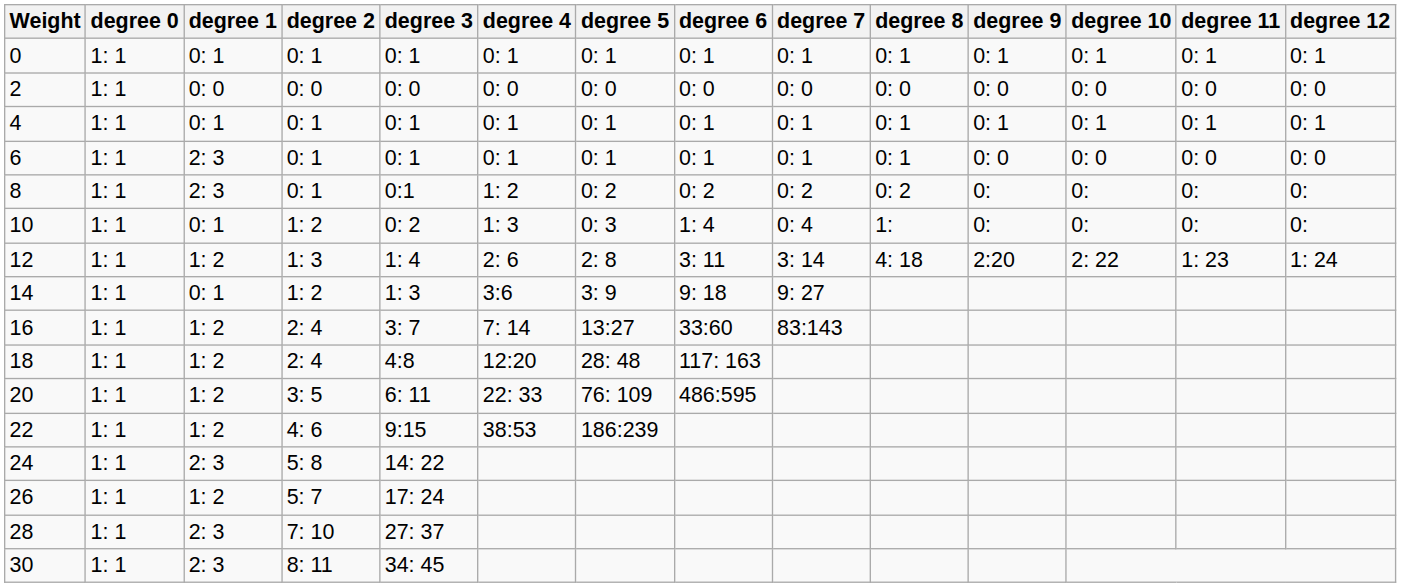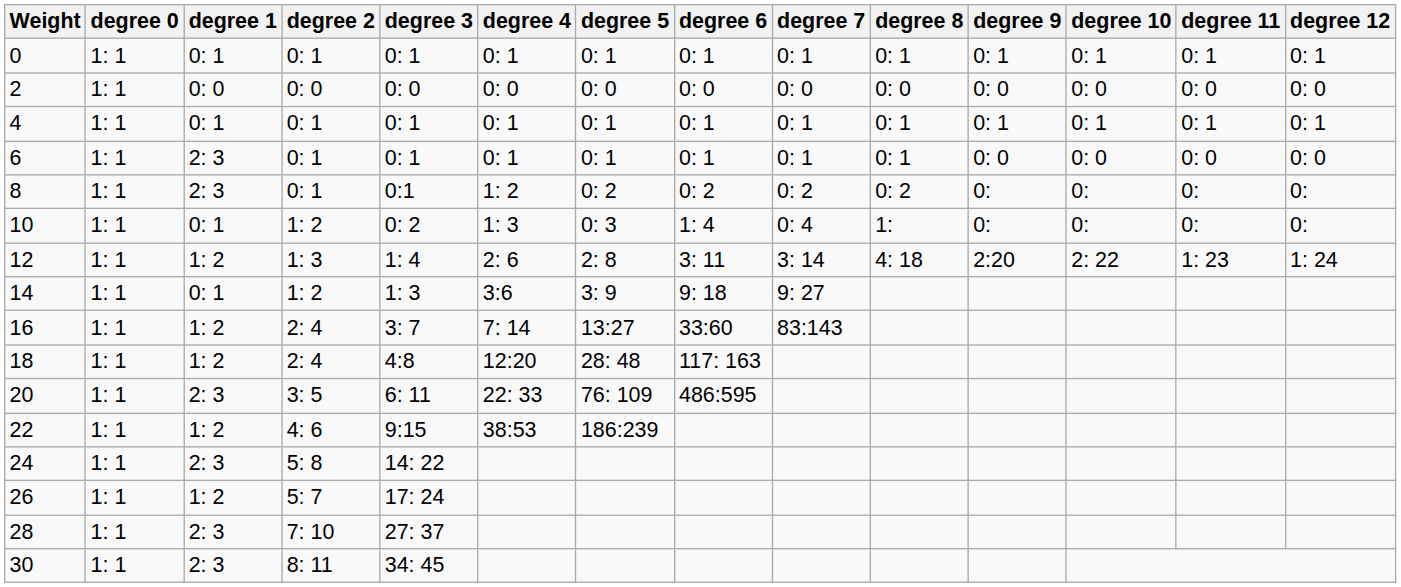20 | degree 1: 1: 2 -> 2: 3
